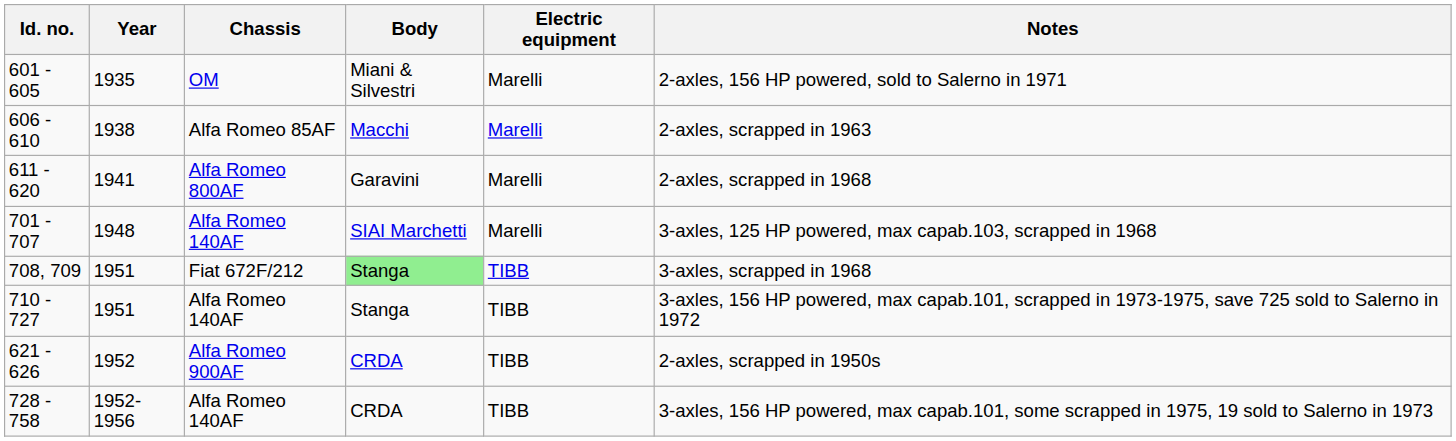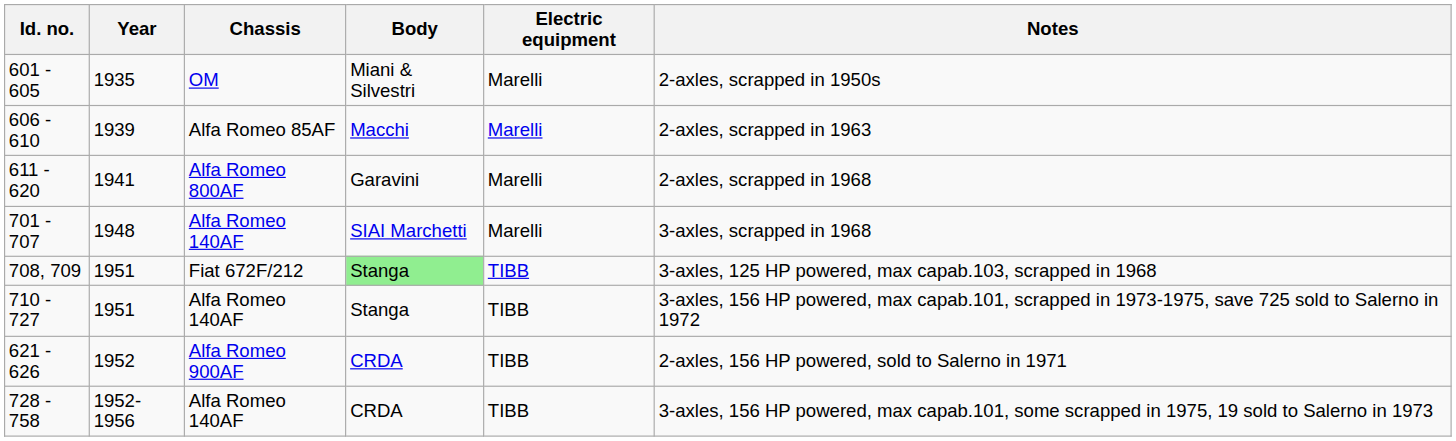601 - 605 | Notes: 2-axles, 156 HP powered, sold to Salerno in 1971 -> 2-axles, scrapped in 1950s
606 - 610 | Year: 1938 -> 1939
701 - 707 | Notes: 3-axles, 125 HP powered, max capab.103, scrapped in 1968 -> 3-axles, scrapped in 1968
708, 709 | Notes: 3-axles, scrapped in 1968 -> 3-axles, 125 HP powered, max capab.103, scrapped in 1968
621 - 626 | Notes: 2-axles, scrapped in 1950s -> 2-axles, 156 HP powered, sold to Salerno in 1971
